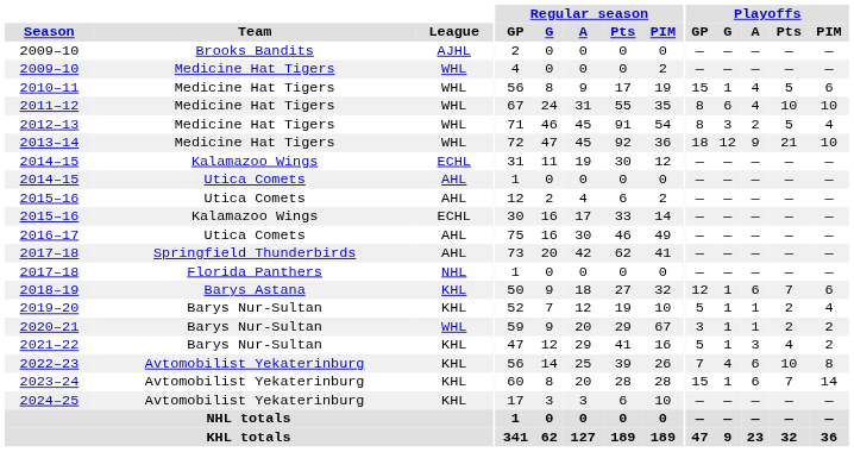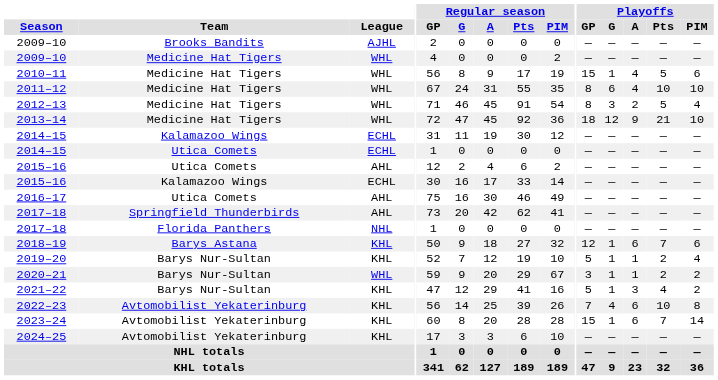2014–15 / Utica Comets | League: AHL -> ECHL
